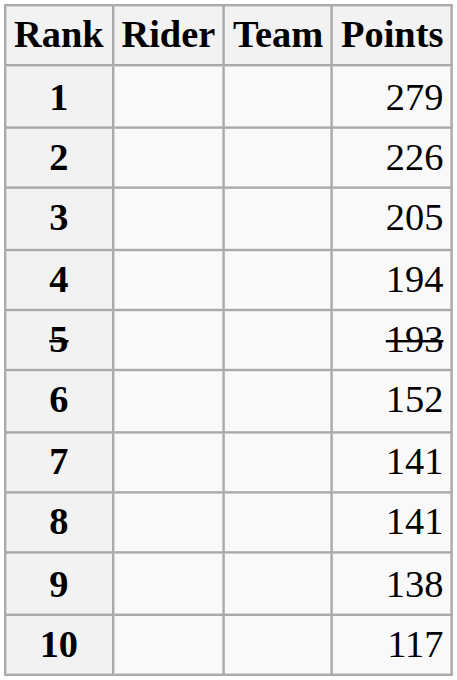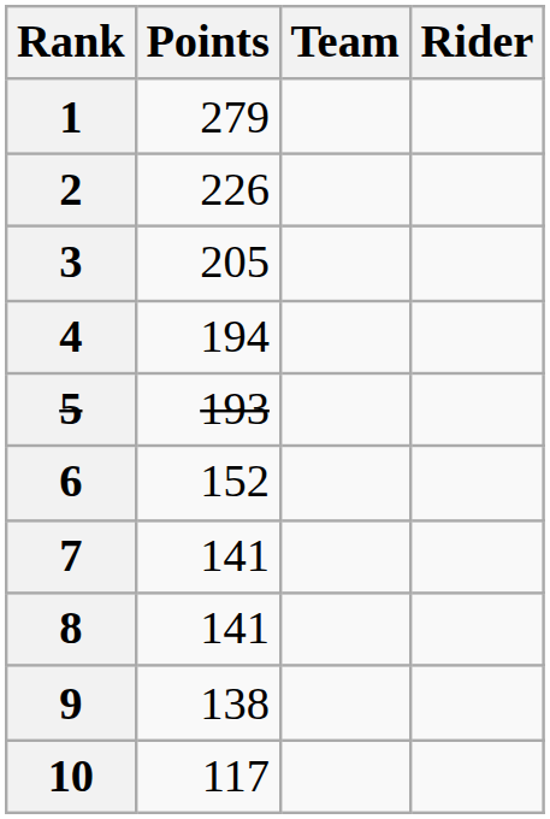columns swapped: Rider <-> Points
